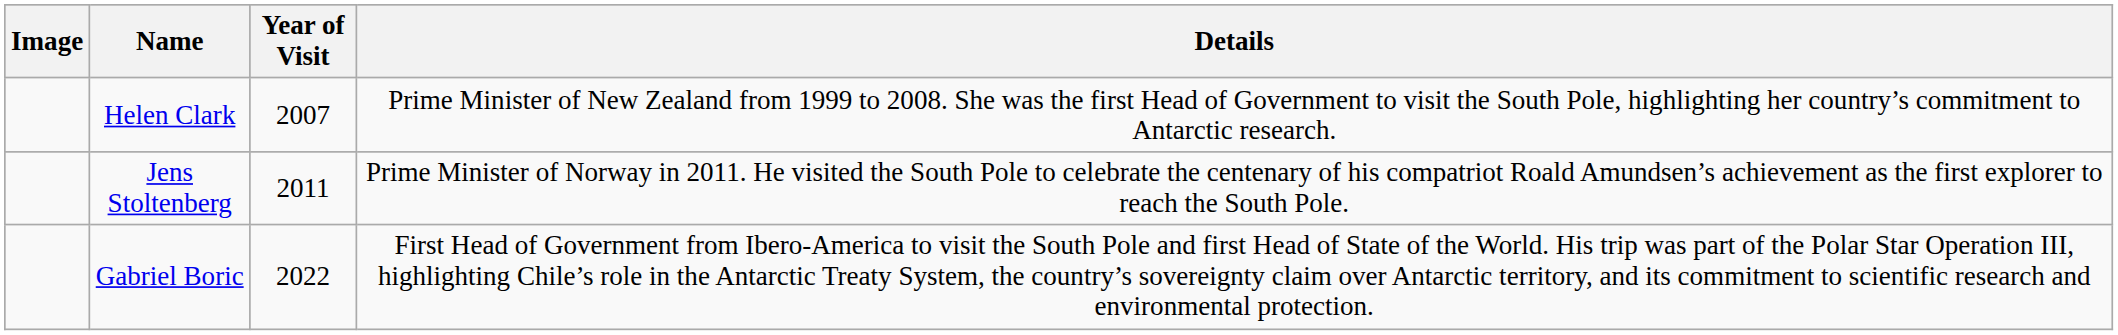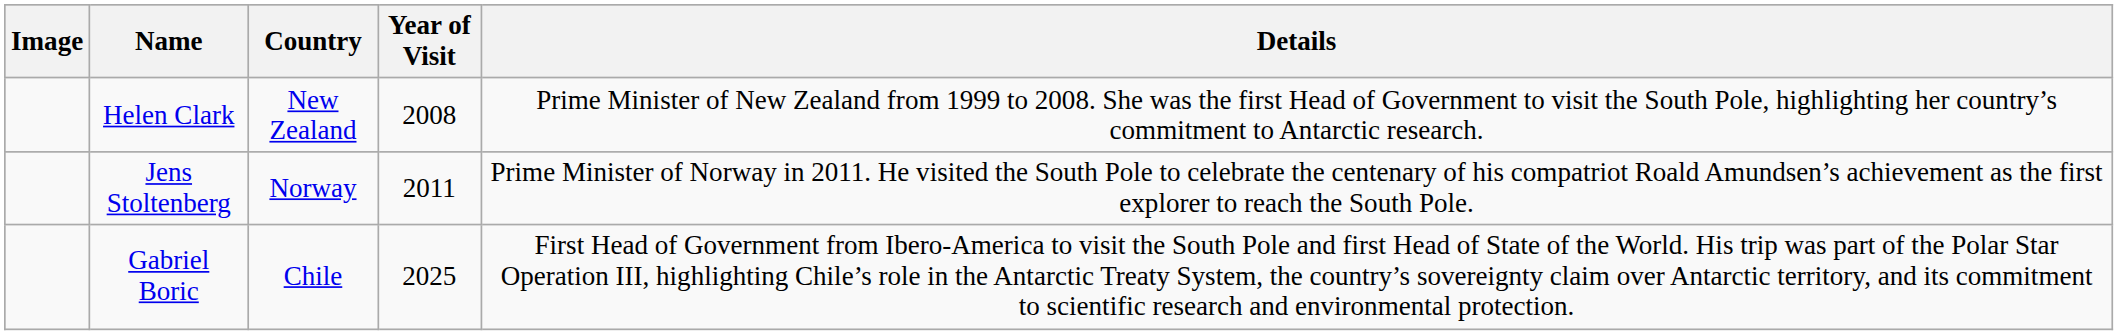+ column: Country | New Zealand | Norway | Chile
Helen Clark | Year of Visit: 2007 -> 2008
Gabriel Boric | Year of Visit: 2022 -> 2025
